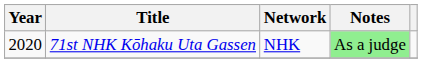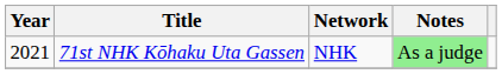71st NHK Kōhaku Uta Gassen | Year: 2020 -> 2021
